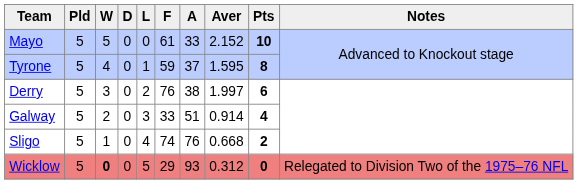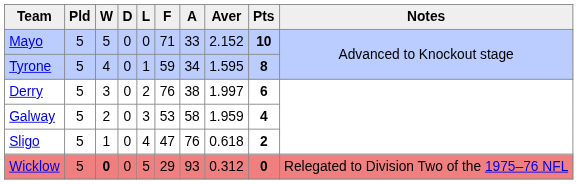Mayo | F: 61 -> 71
Tyrone | A: 37 -> 34
Galway | F: 33 -> 53
Galway | A: 51 -> 58
Galway | Aver: 0.914 -> 1.959
Sligo | F: 74 -> 47
Sligo | Aver: 0.668 -> 0.618
